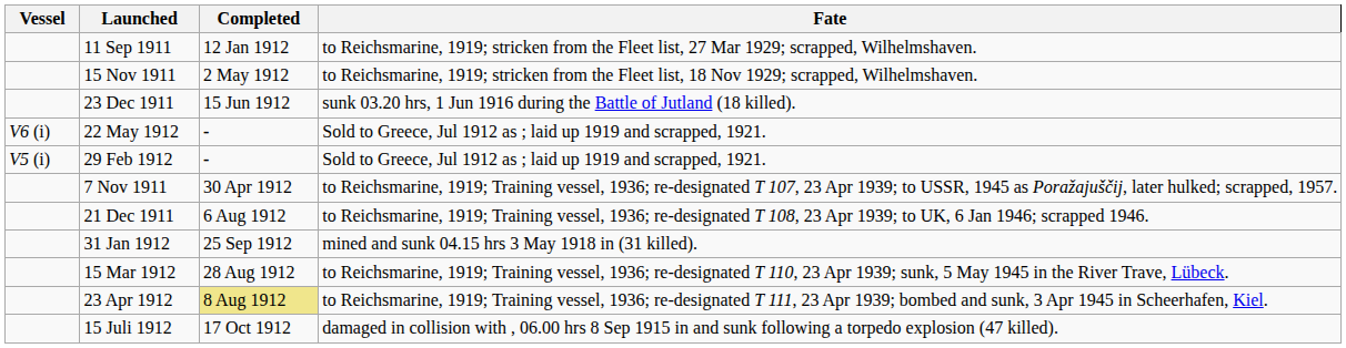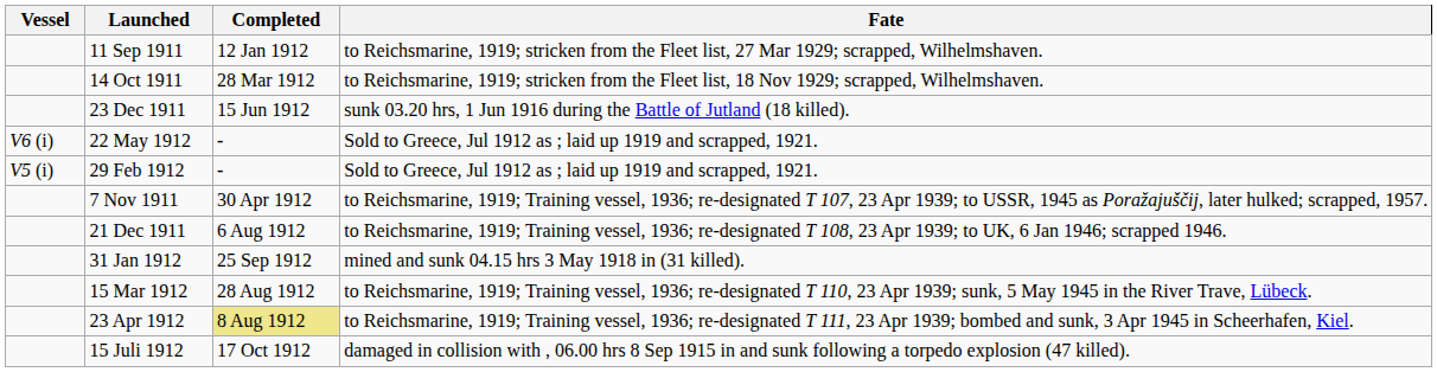+ row: 14 Oct 1911 | 28 Mar 1912 | to Reichsmarine, 1919; stricken from the Fleet list, 18 Nov 1929; scrapped, Wilhelmshaven.
- row: 15 Nov 1911 | 2 May 1912 | to Reichsmarine, 1919; stricken from the Fleet list, 18 Nov 1929; scrapped, Wilhelmshaven.
